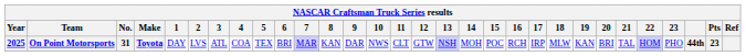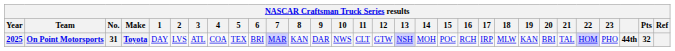On Point Motorsports | Pts: 23 -> 32
